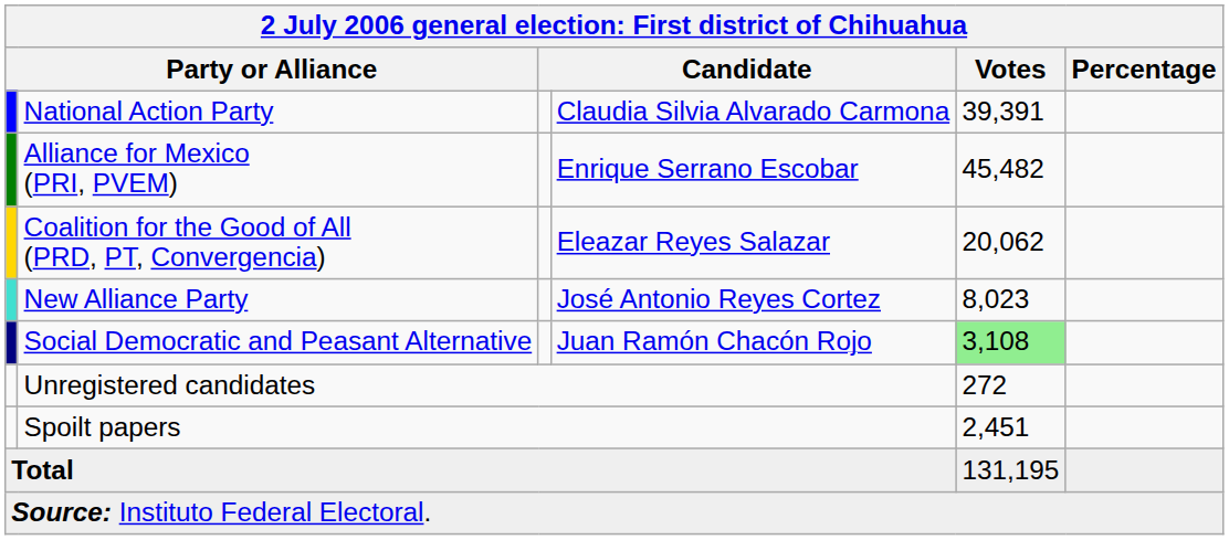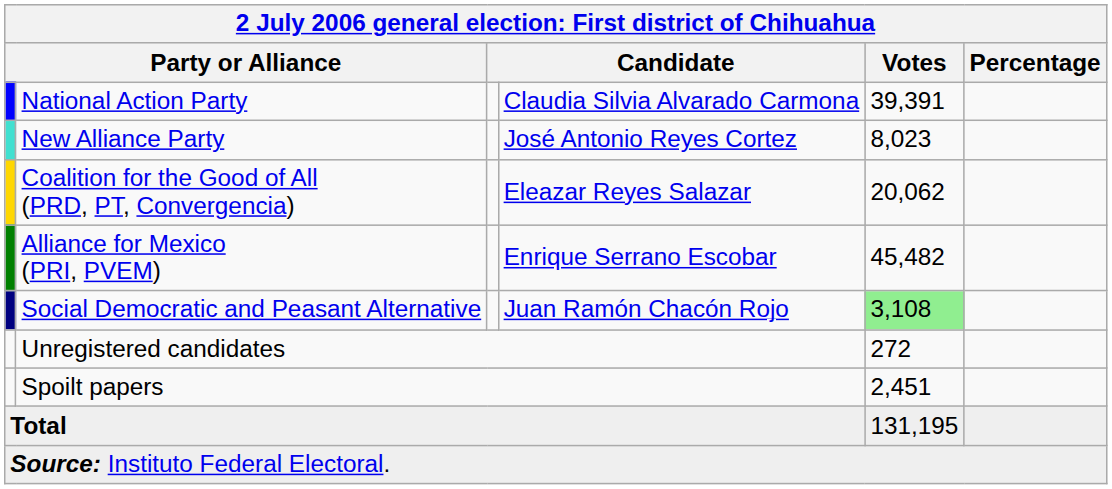rows swapped: Alliance for Mexico (PRI, PVEM) <-> New Alliance Party
